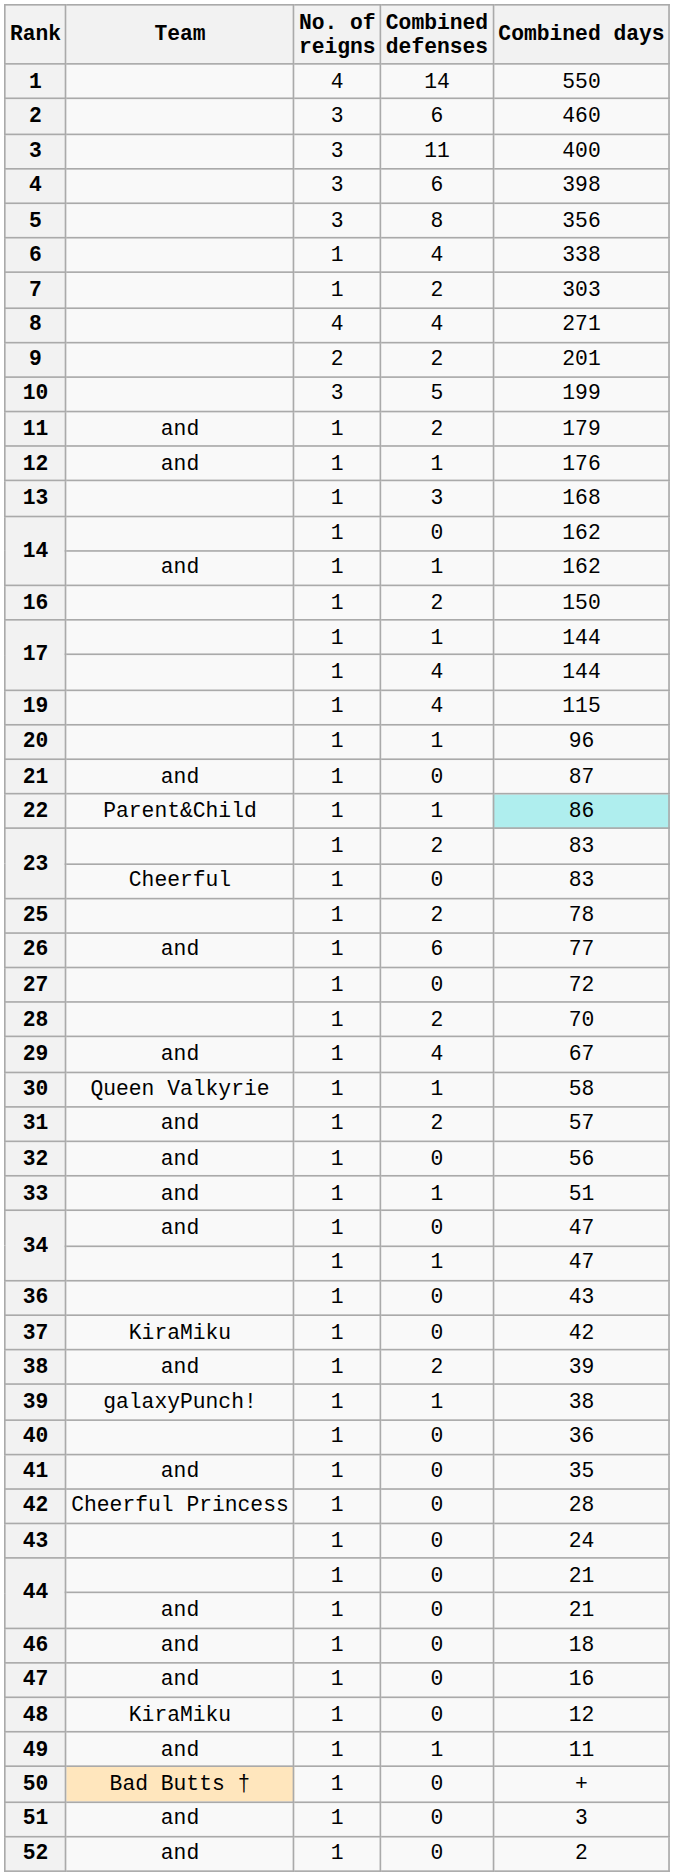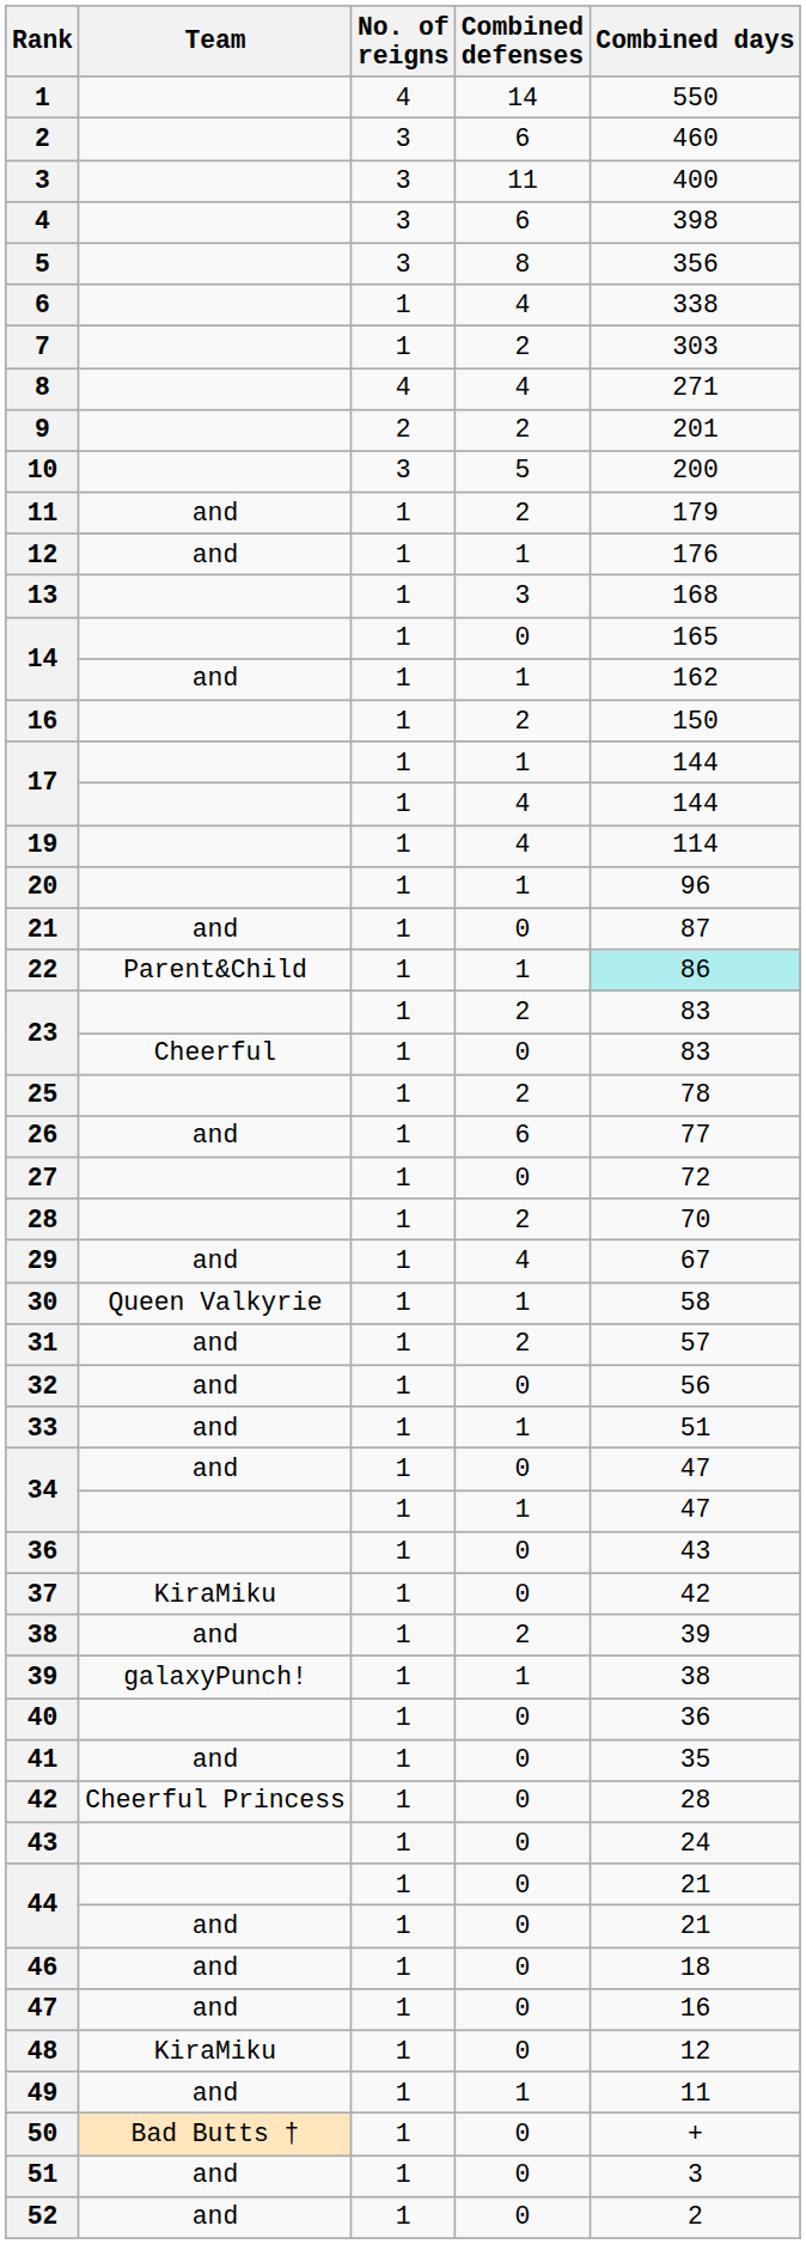10 | Combined days: 199 -> 200
14 / 0 | Combined days: 162 -> 165
19 | Combined days: 115 -> 114
